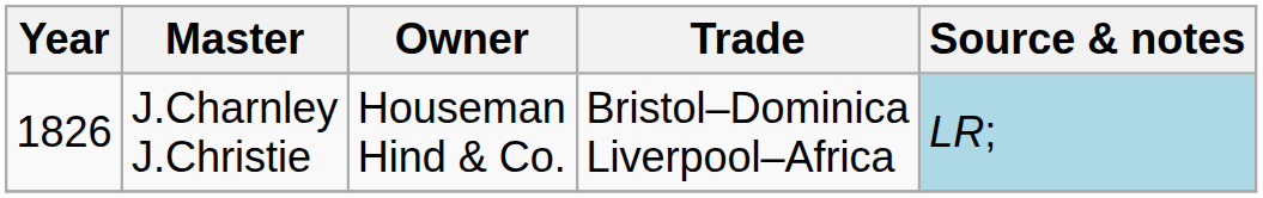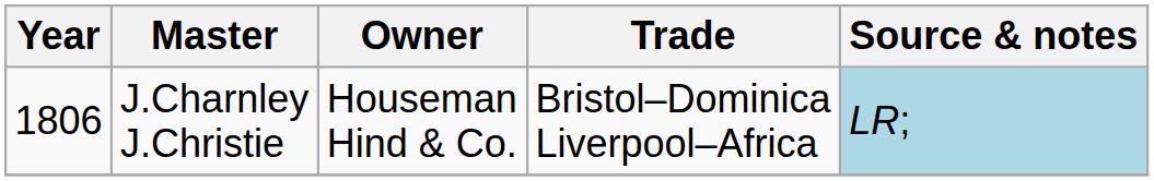J.Charnley J.Christie | Year: 1826 -> 1806
